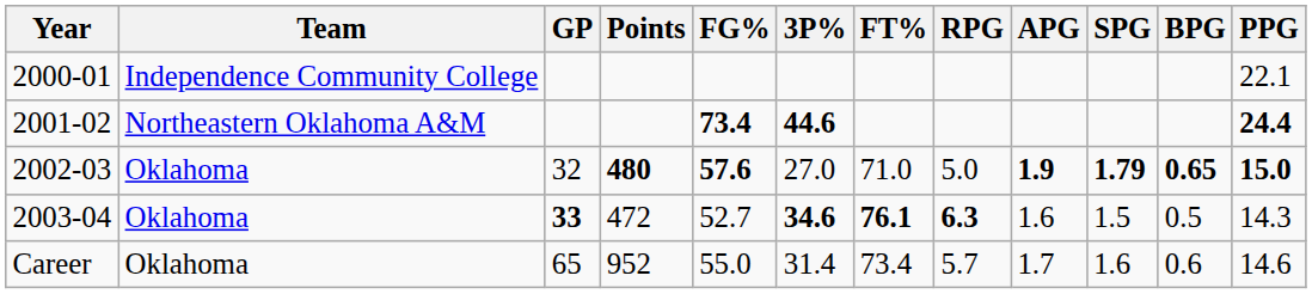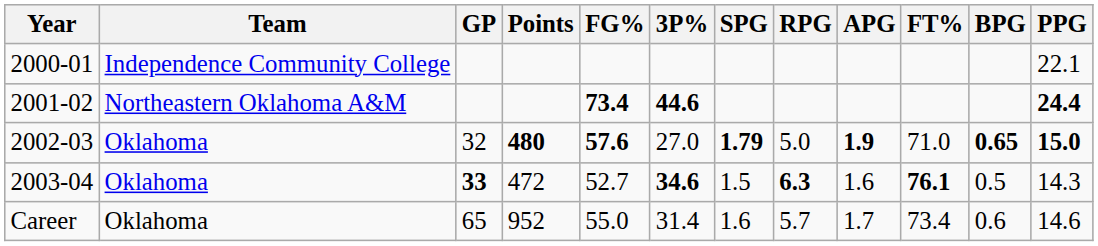columns swapped: FT% <-> SPG
